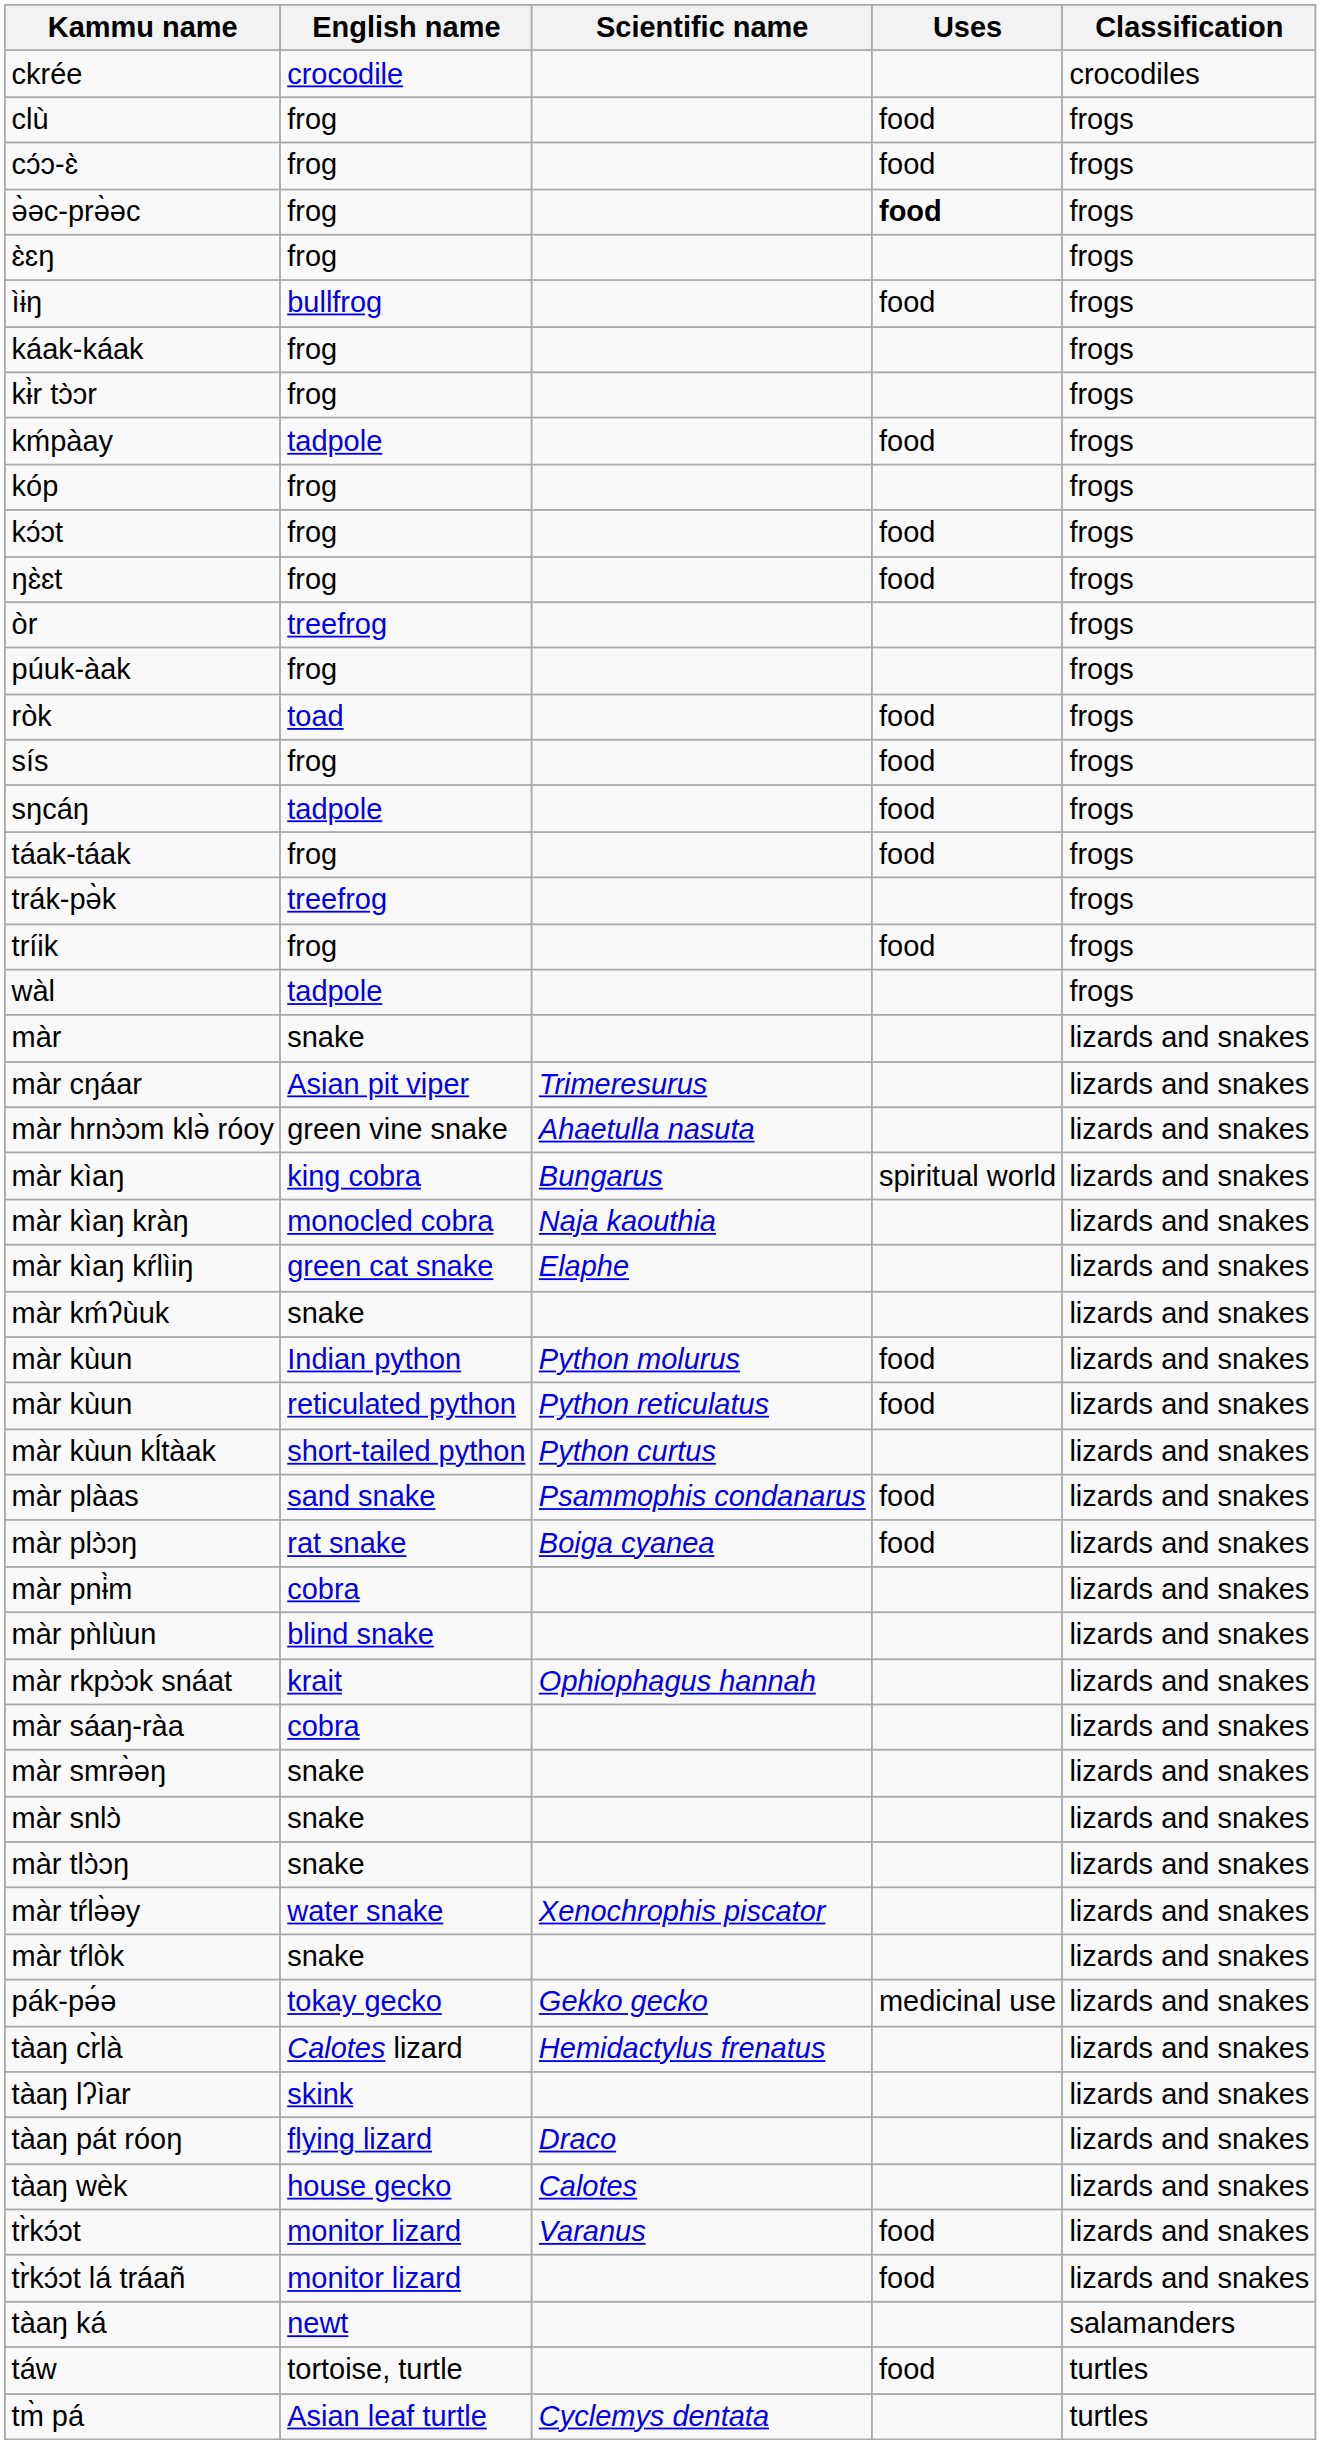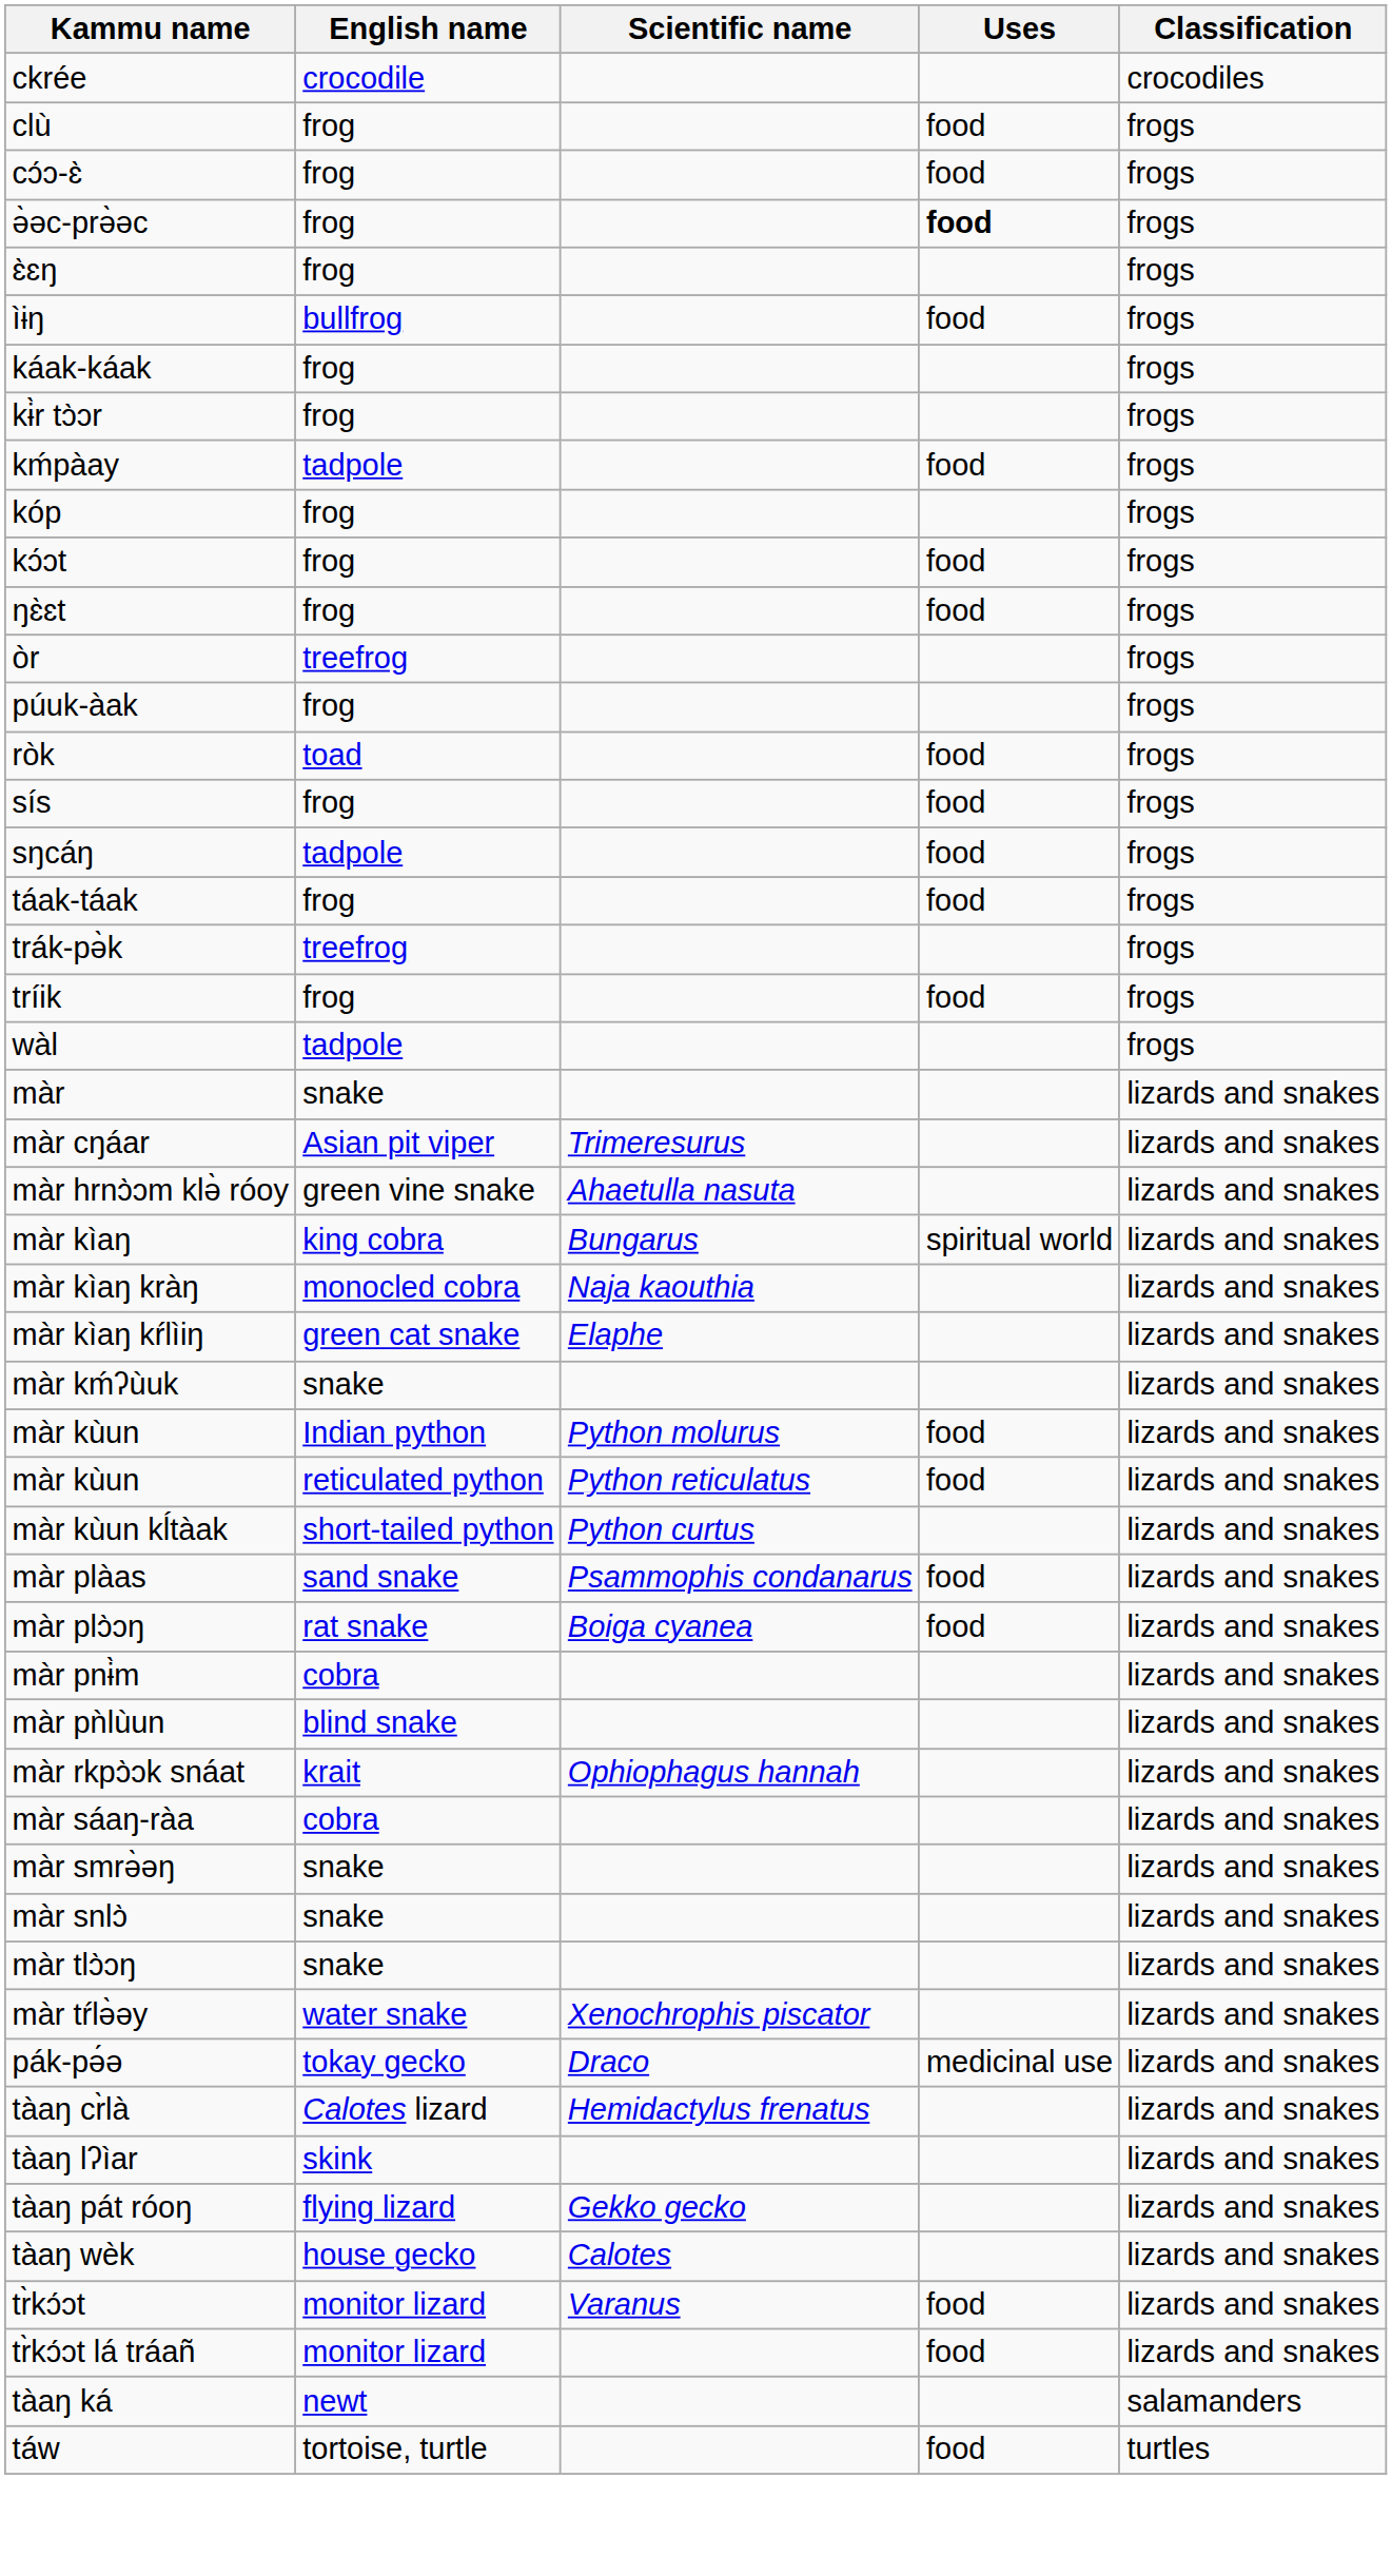- row: màr tŕlòk | snake | lizards and snakes
pák-pə́ə | Scientific name: Gekko gecko -> Draco
tàaŋ pát róoŋ | Scientific name: Draco -> Gekko gecko
- row: tm̀ pá | Asian leaf turtle | Cyclemys dentata | turtles
